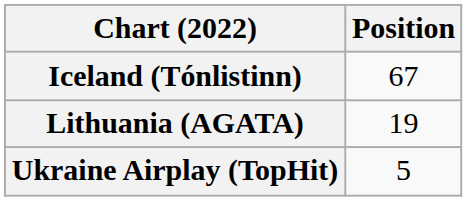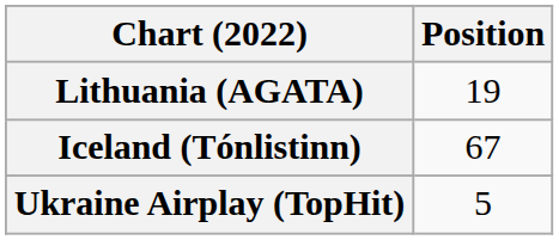rows swapped: Iceland (Tónlistinn) <-> Lithuania (AGATA)
